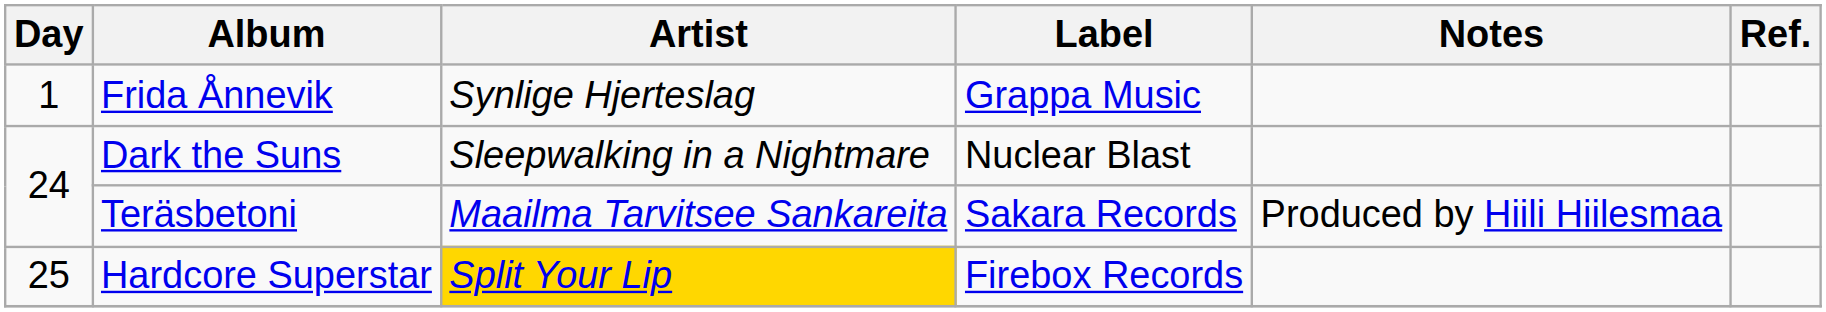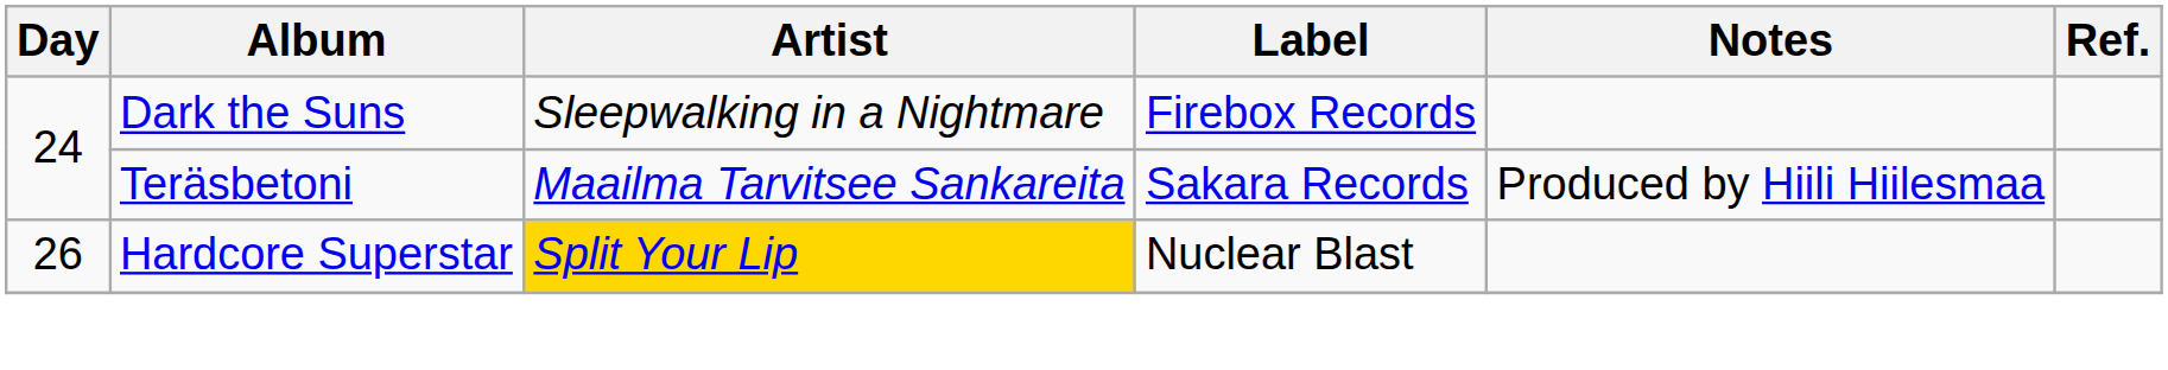- row: 1 | Frida Ånnevik | Synlige Hjerteslag | Grappa Music
Dark the Suns | Label: Nuclear Blast -> Firebox Records
Hardcore Superstar | Day: 25 -> 26
Hardcore Superstar | Label: Firebox Records -> Nuclear Blast
